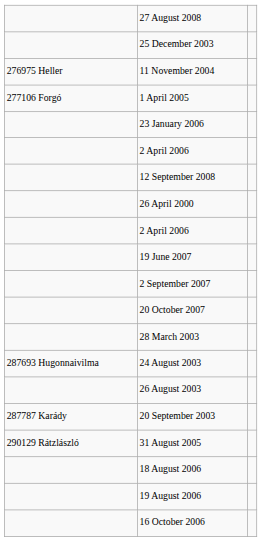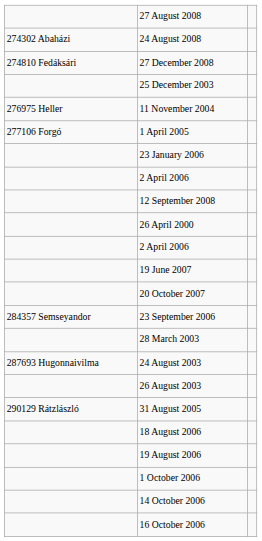+ row: 274302 Abaházi | 24 August 2008
+ row: 274810 Fedáksári | 27 December 2008
- row: 2 September 2007
+ row: 284357 Semseyandor | 23 September 2006
- row: 287787 Karády | 20 September 2003
+ row: 1 October 2006
+ row: 14 October 2006
